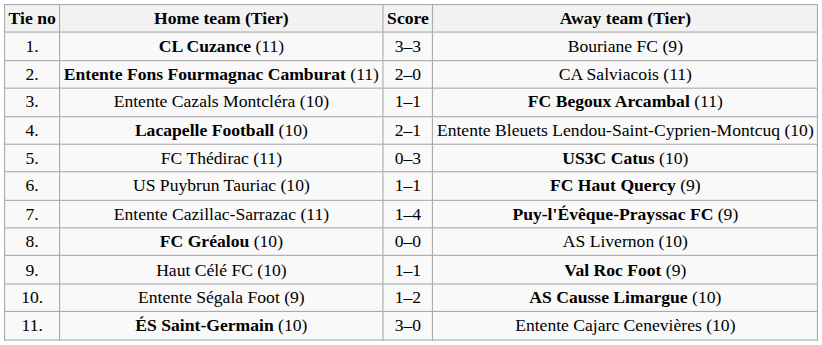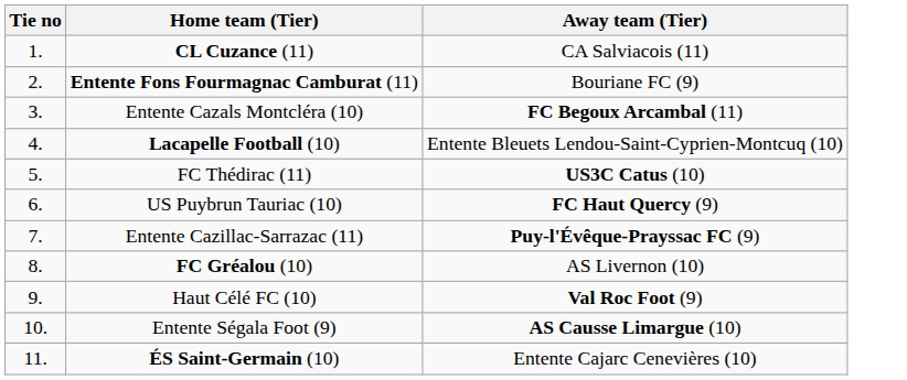- column: Score | 3–3 | 2–0 | 1–1 | 2–1 | 0–3 | 1–1 | 1–4 | 0–0 | 1–1 | 1–2 | 3–0
CL Cuzance (11) | Away team (Tier): Bouriane FC (9) -> CA Salviacois (11)
Entente Fons Fourmagnac Camburat (11) | Away team (Tier): CA Salviacois (11) -> Bouriane FC (9)
